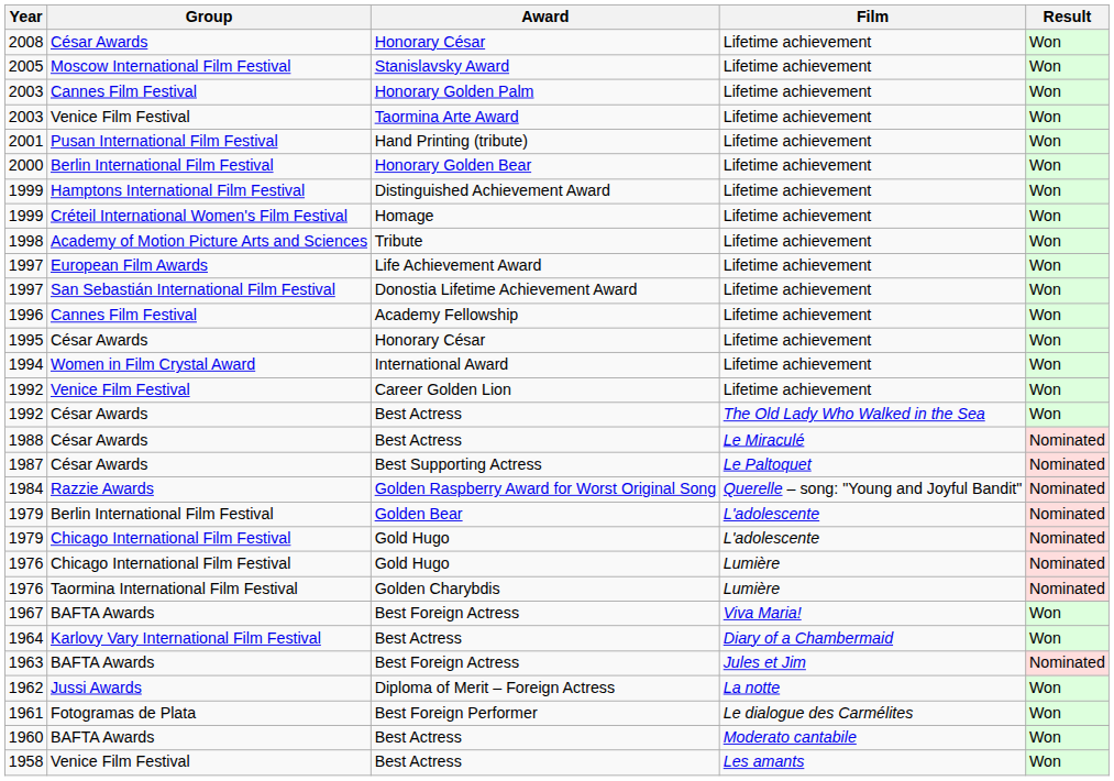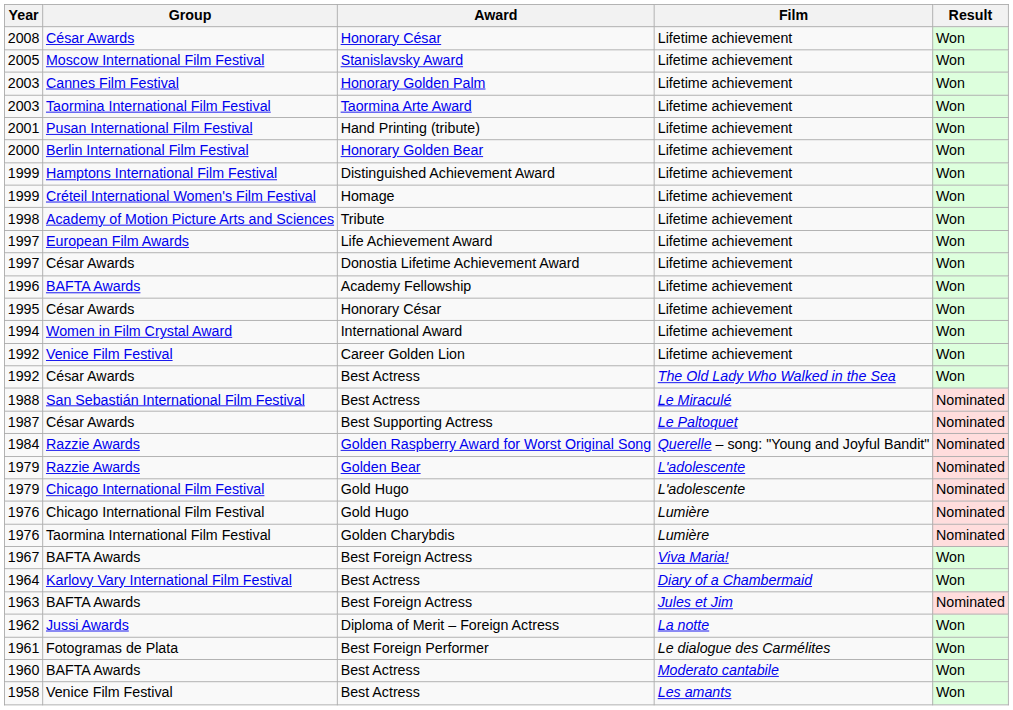2003 / Taormina Arte Award | Group: Venice Film Festival -> Taormina International Film Festival
1997 / Donostia Lifetime Achievement Award | Group: San Sebastián International Film Festival -> César Awards
1996 | Group: Cannes Film Festival -> BAFTA Awards
1988 | Group: César Awards -> San Sebastián International Film Festival
1979 / Golden Bear | Group: Berlin International Film Festival -> Razzie Awards
